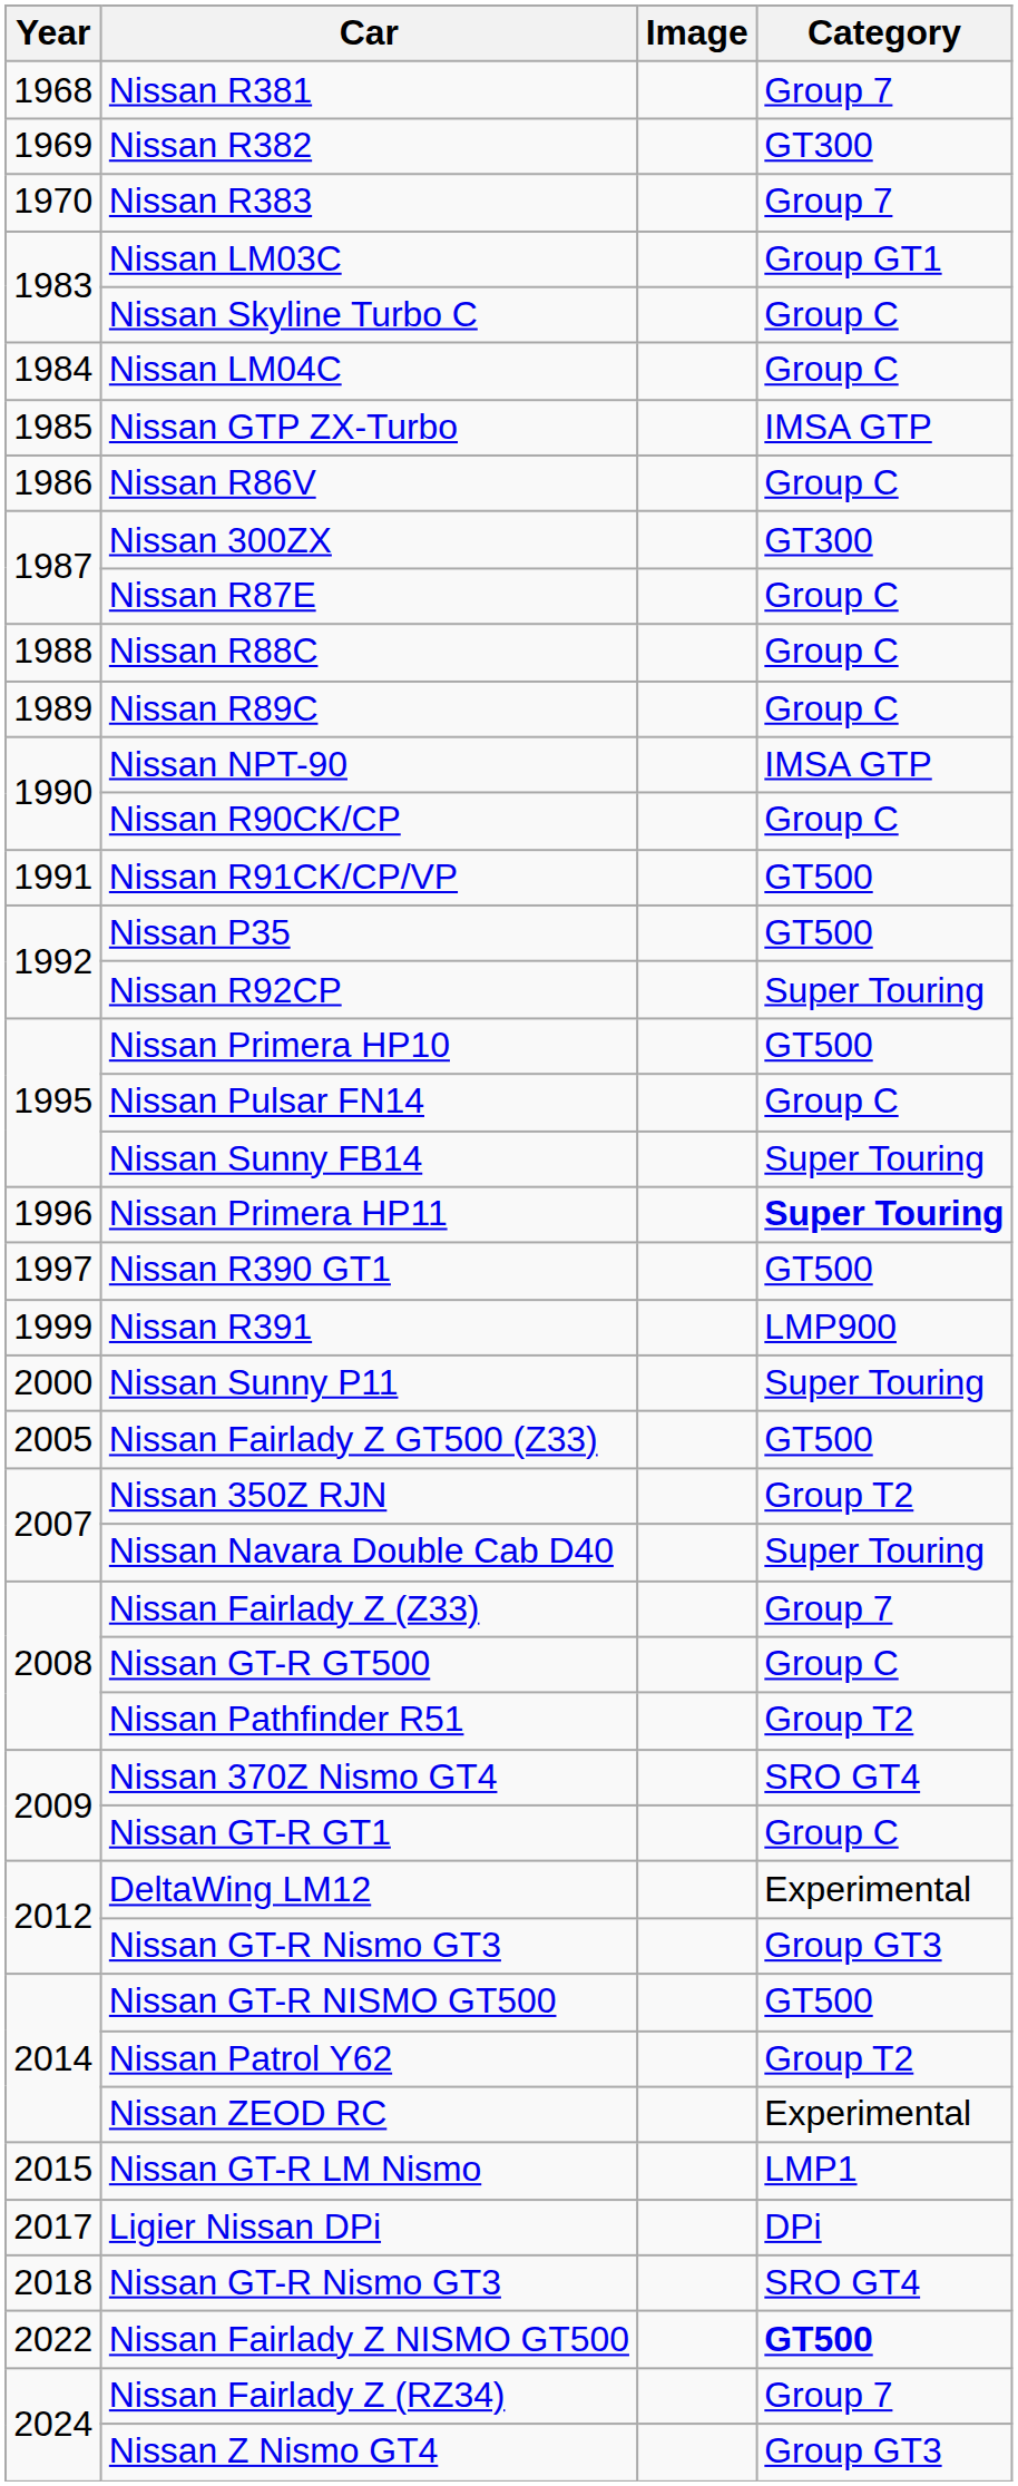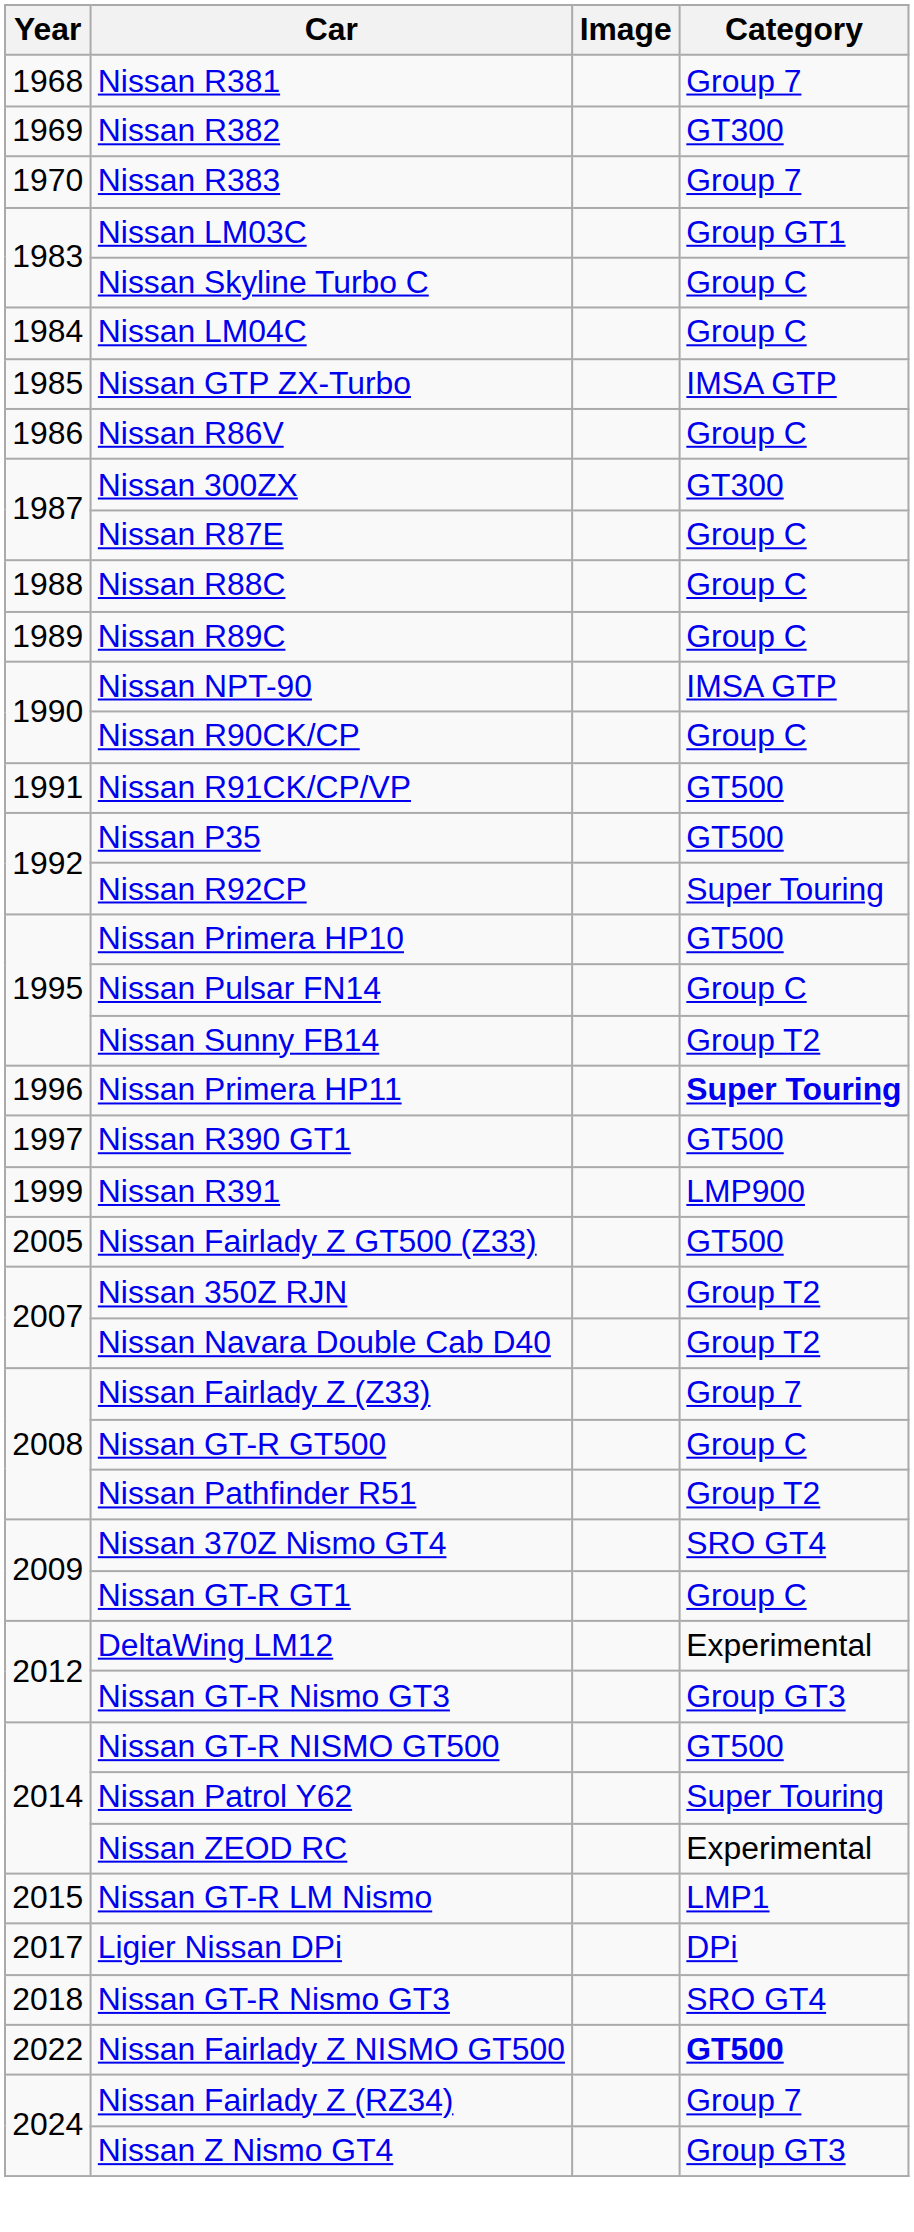Nissan Sunny FB14 | Category: Super Touring -> Group T2
- row: 2000 | Nissan Sunny P11 | Super Touring
Nissan Navara Double Cab D40 | Category: Super Touring -> Group T2
Nissan Patrol Y62 | Category: Group T2 -> Super Touring
